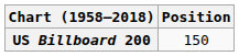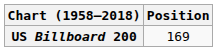US Billboard 200 | Position: 150 -> 169
